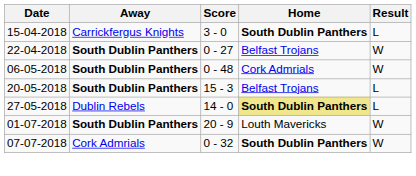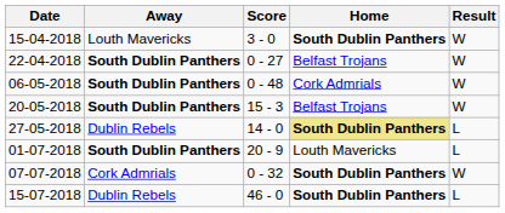15-04-2018 | Away: Carrickfergus Knights -> Louth Mavericks
15-04-2018 | Result: L -> W
20-05-2018 | Result: L -> W
01-07-2018 | Result: W -> L
+ row: 15-07-2018 | Dublin Rebels | 46 - 0 | South Dublin Panthers | L
